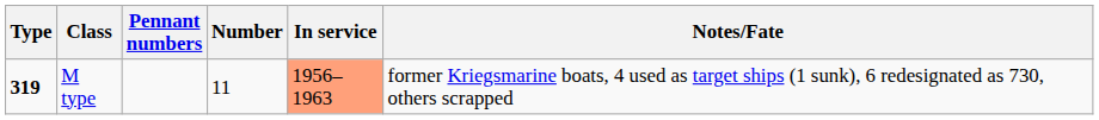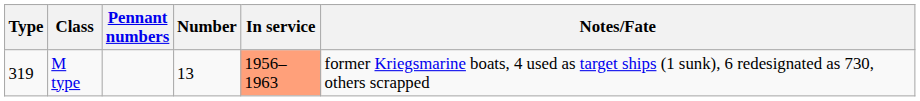M type | Type: bold -> normal
M type | Number: 11 -> 13
